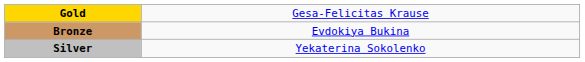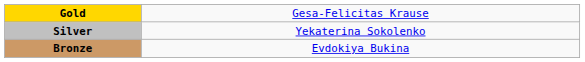rows swapped: Silver <-> Bronze
